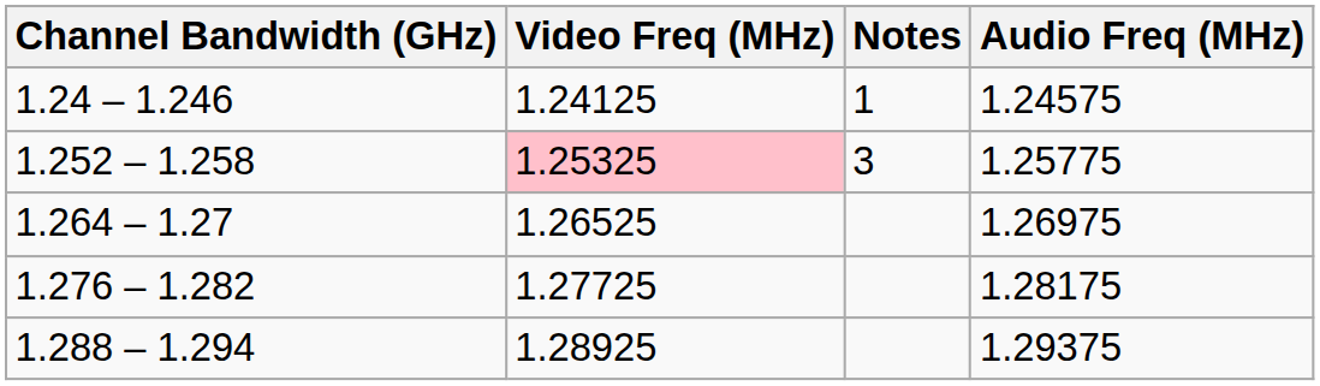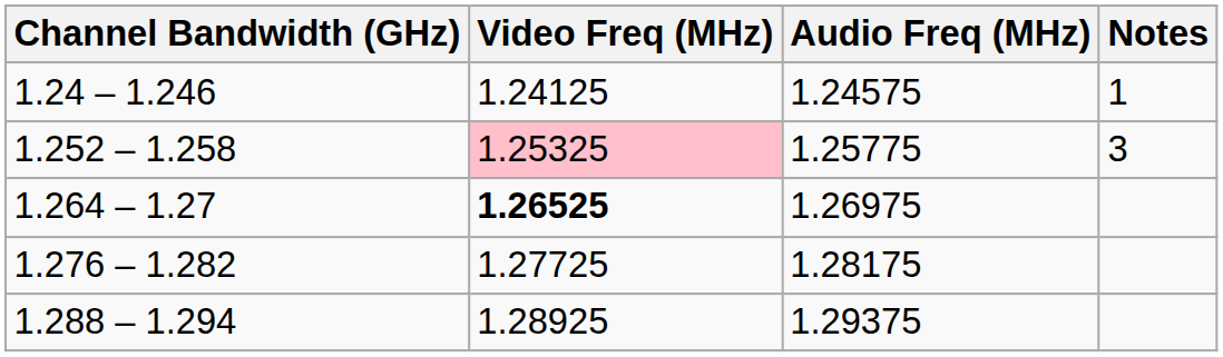columns swapped: Audio Freq (MHz) <-> Notes
1.264 – 1.27 | Video Freq (MHz): normal -> bold
